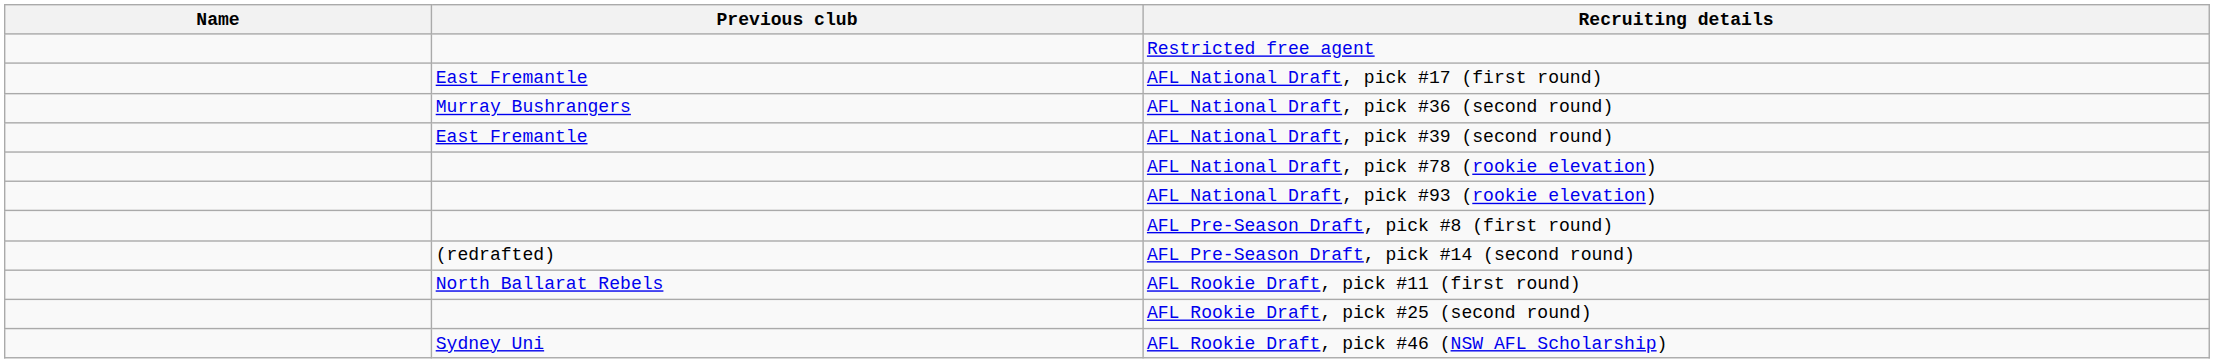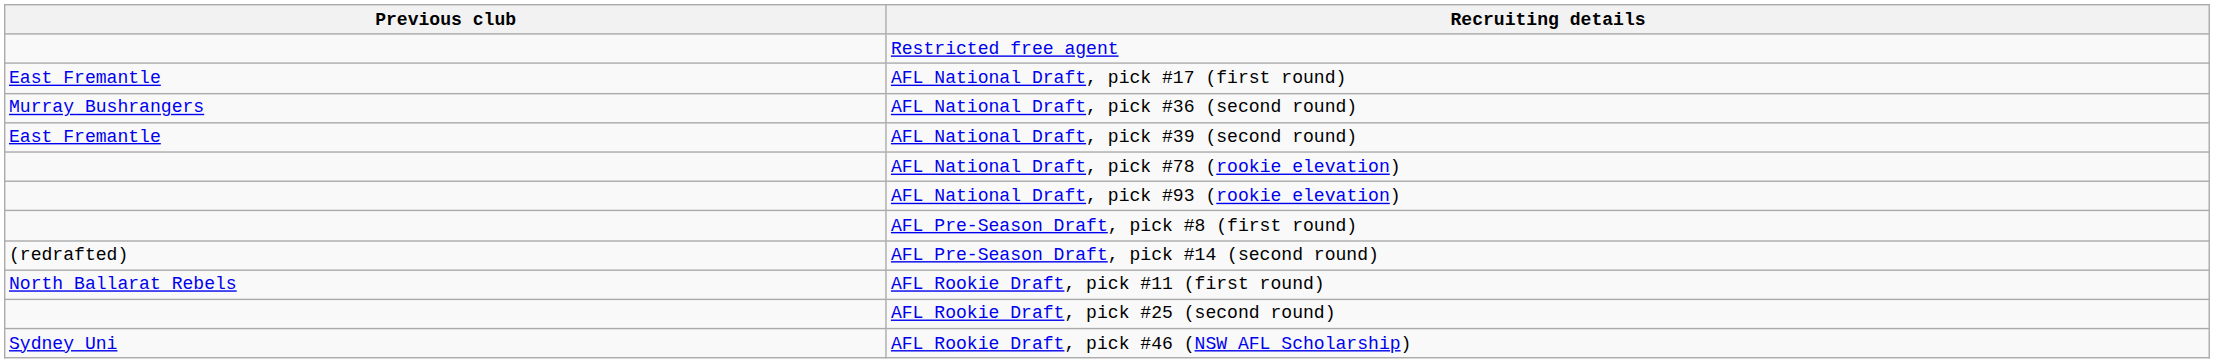- column: Name
